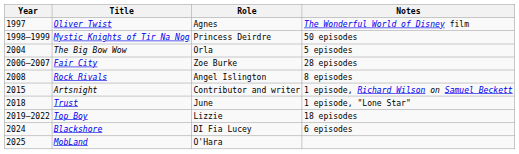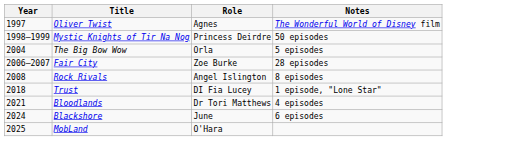- row: 2015 | Artsnight | Contributor and writer | 1 episode, Richard Wilson on Samuel Beckett
Trust | Role: June -> DI Fia Lucey
- row: 2019–2022 | Top Boy | Lizzie | 18 episodes
+ row: 2021 | Bloodlands | Dr Tori Matthews | 4 episodes
Blackshore | Role: DI Fia Lucey -> June
